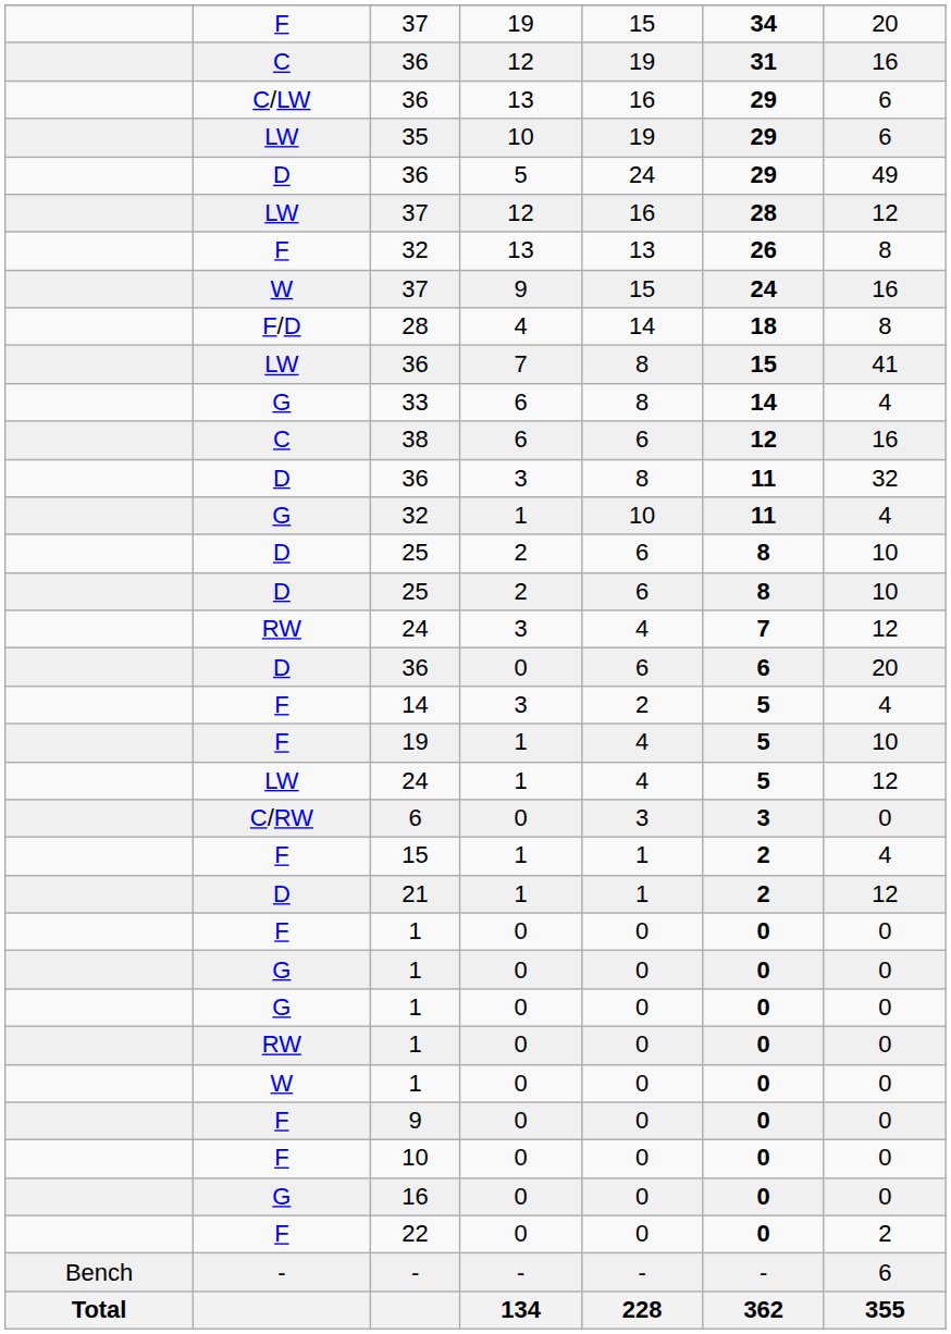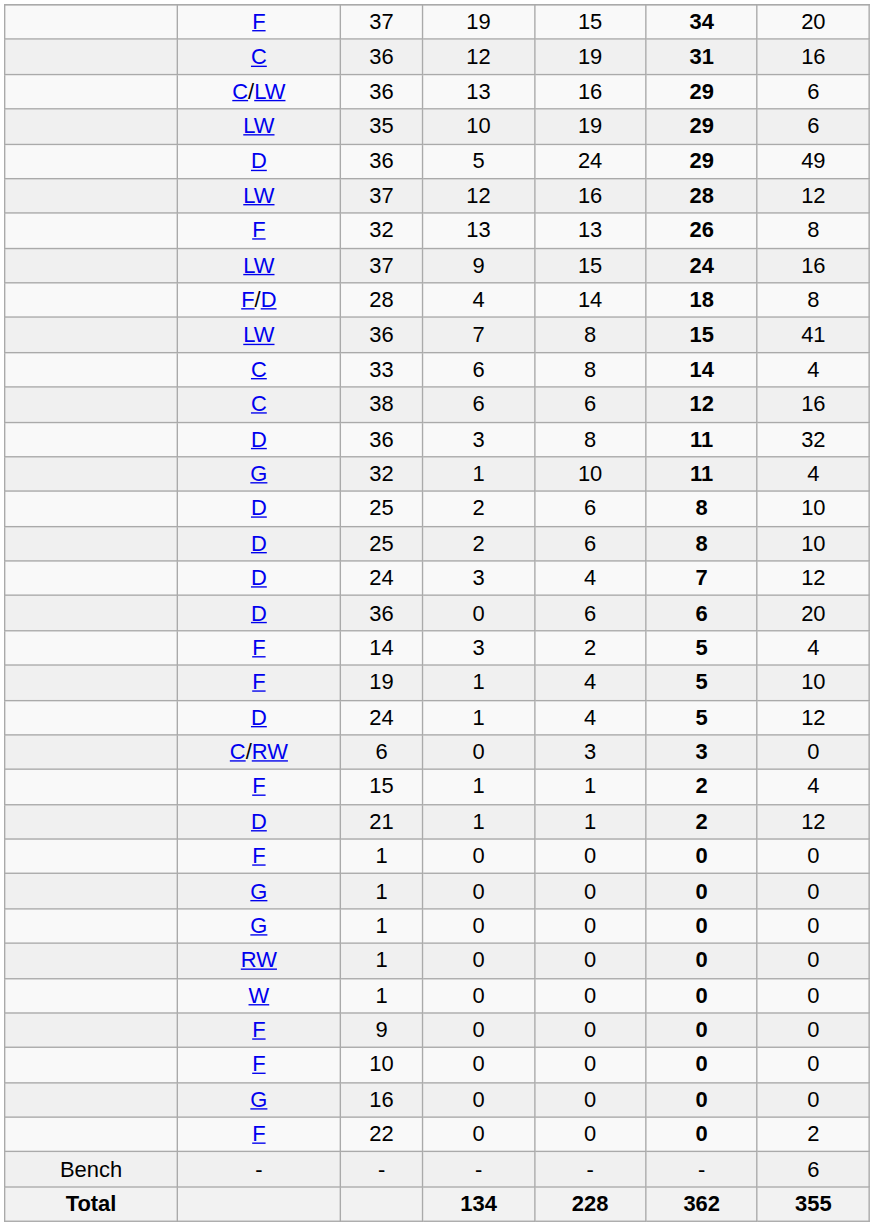37 / 9 | column 2: W -> LW
33 | column 2: G -> C
24 / 3 | column 2: RW -> D
24 / 1 | column 2: LW -> D
